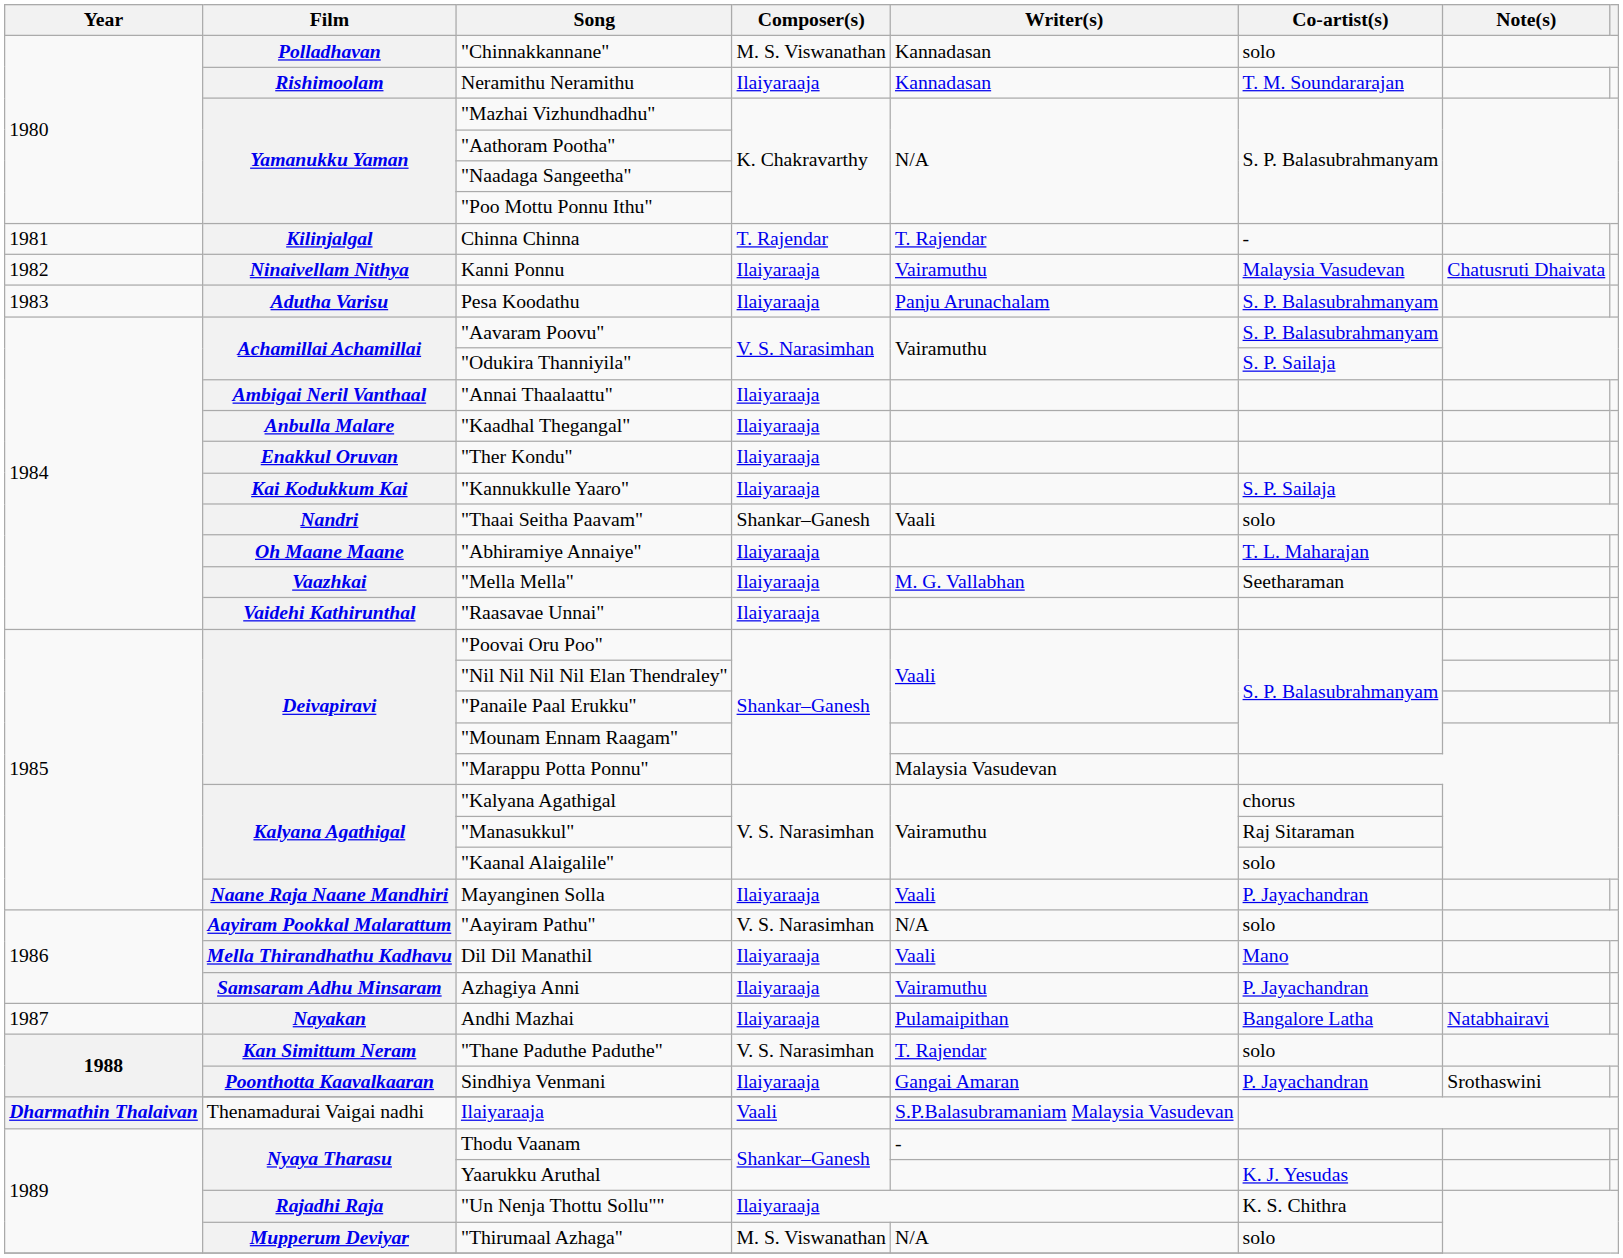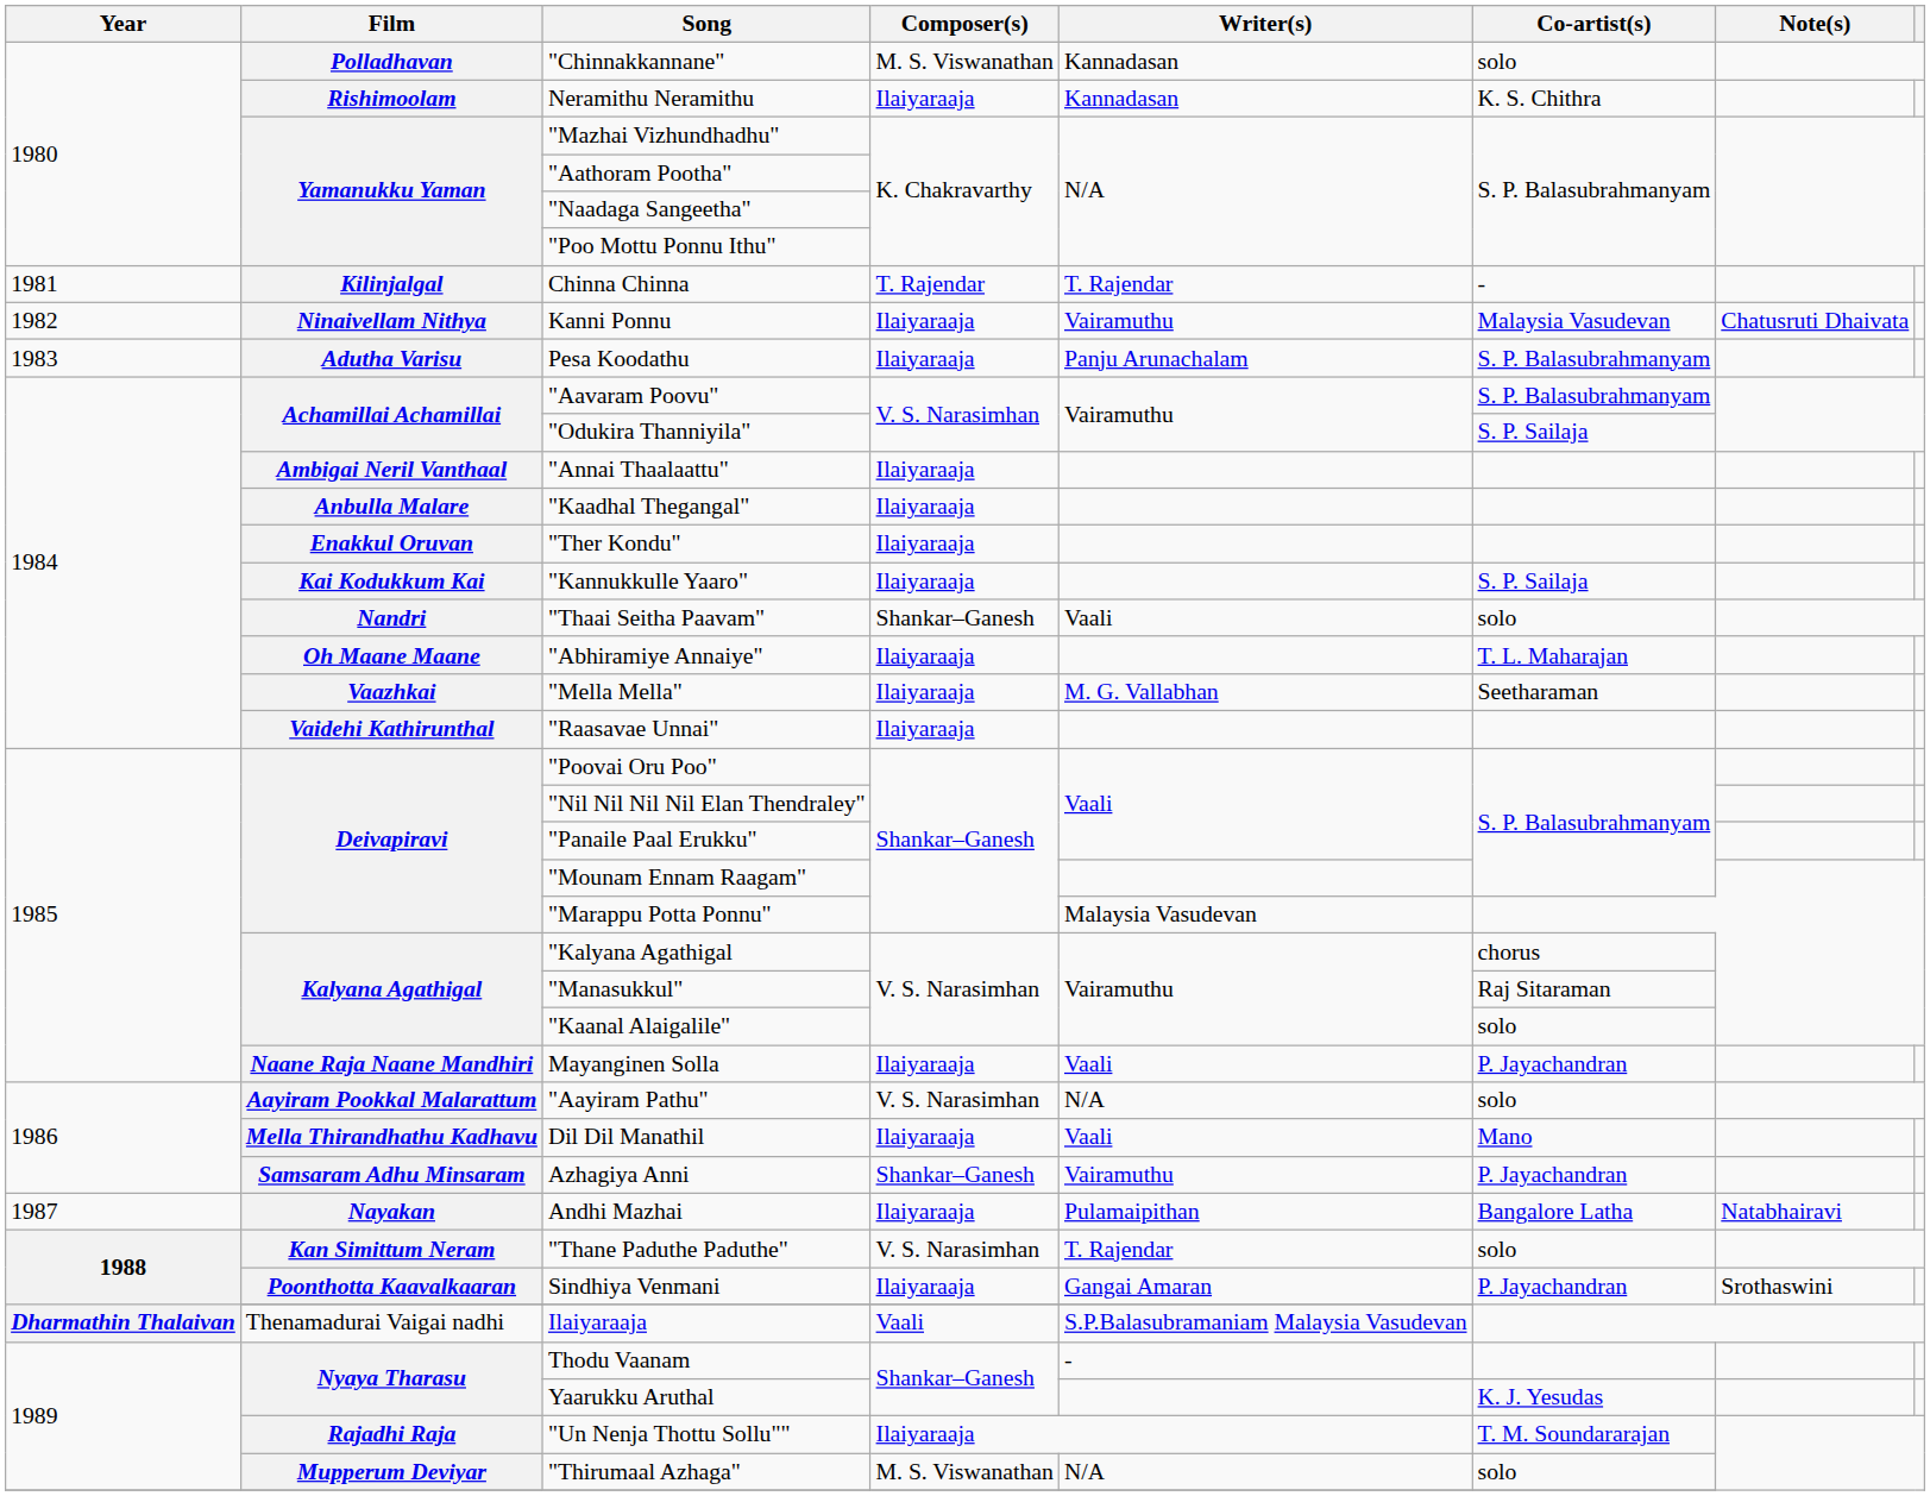Neramithu Neramithu | Co-artist(s): T. M. Soundararajan -> K. S. Chithra
Azhagiya Anni | Composer(s): Ilaiyaraaja -> Shankar–Ganesh
"Un Nenja Thottu Sollu"" | Co-artist(s): K. S. Chithra -> T. M. Soundararajan
